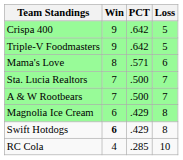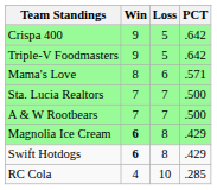columns swapped: Loss <-> PCT
Magnolia Ice Cream | Win: normal -> bold
